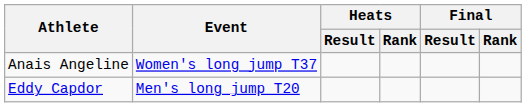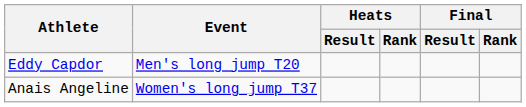rows swapped: Eddy Capdor <-> Anais Angeline
